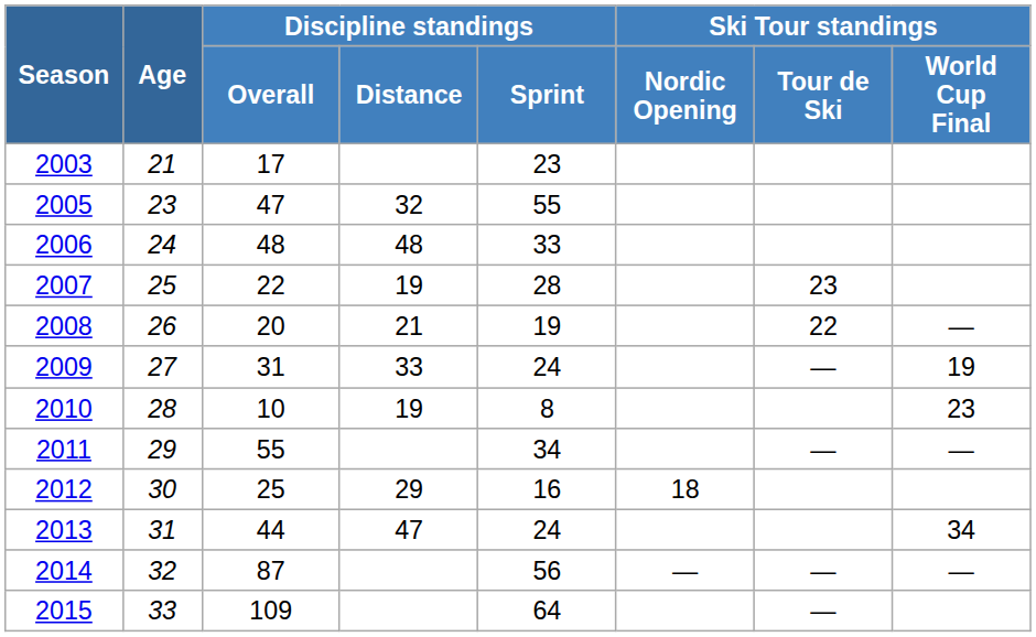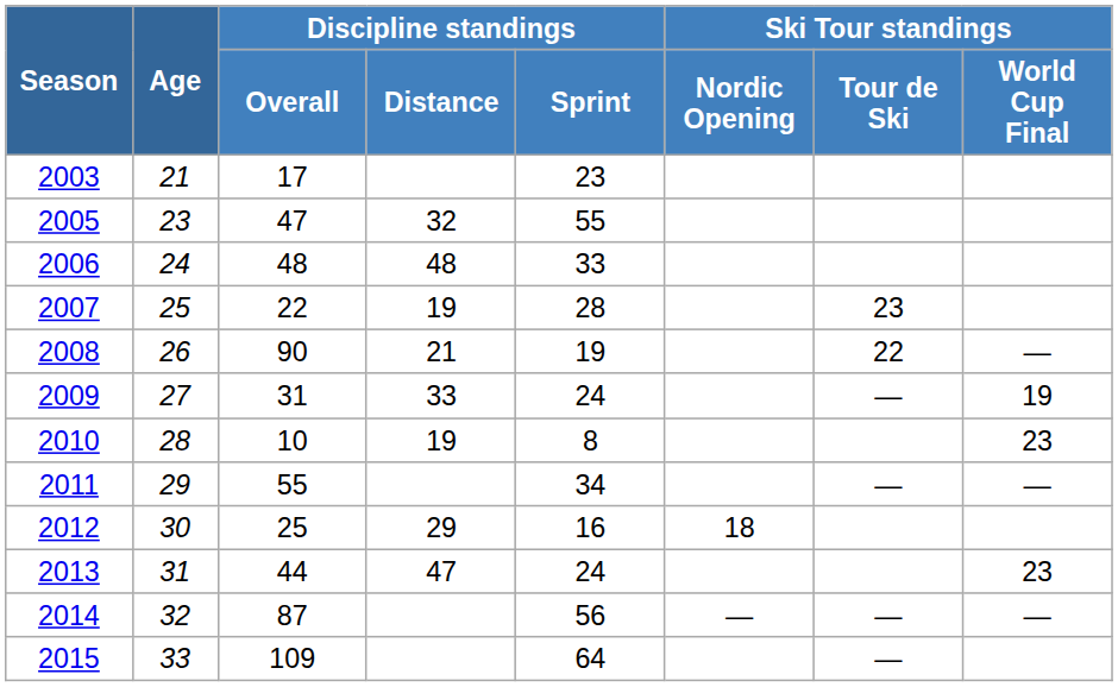2008 | Discipline standings / Overall: 20 -> 90
2013 | Ski Tour standings / World Cup Final: 34 -> 23
